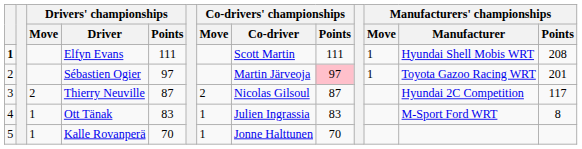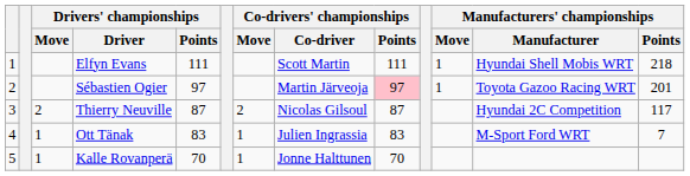Elfyn Evans | column 1: bold -> normal
Elfyn Evans | Manufacturers' championships / Points: 208 -> 218
Ott Tänak | Manufacturers' championships / Points: 8 -> 7
